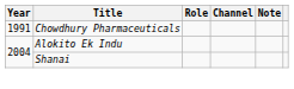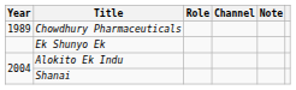Chowdhury Pharmaceuticals | Year: 1991 -> 1989
+ row: Ek Shunyo Ek
